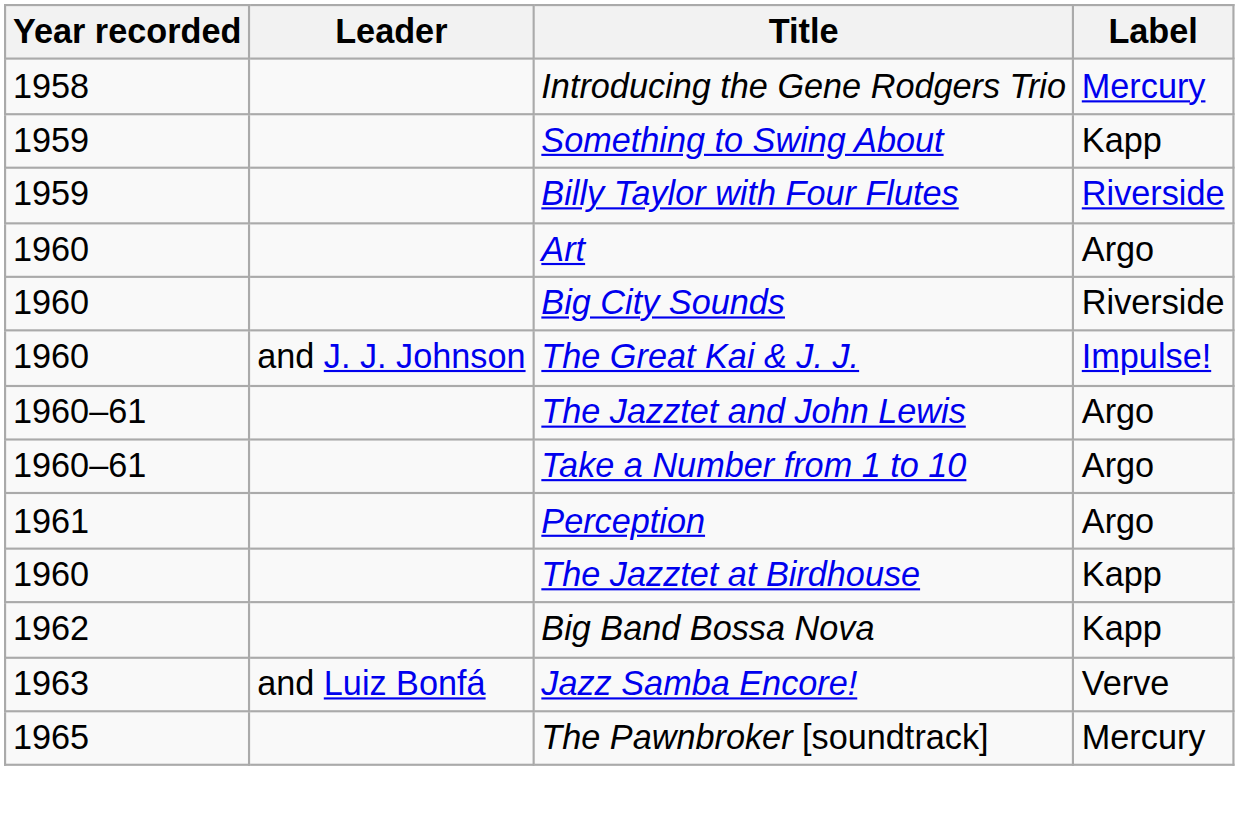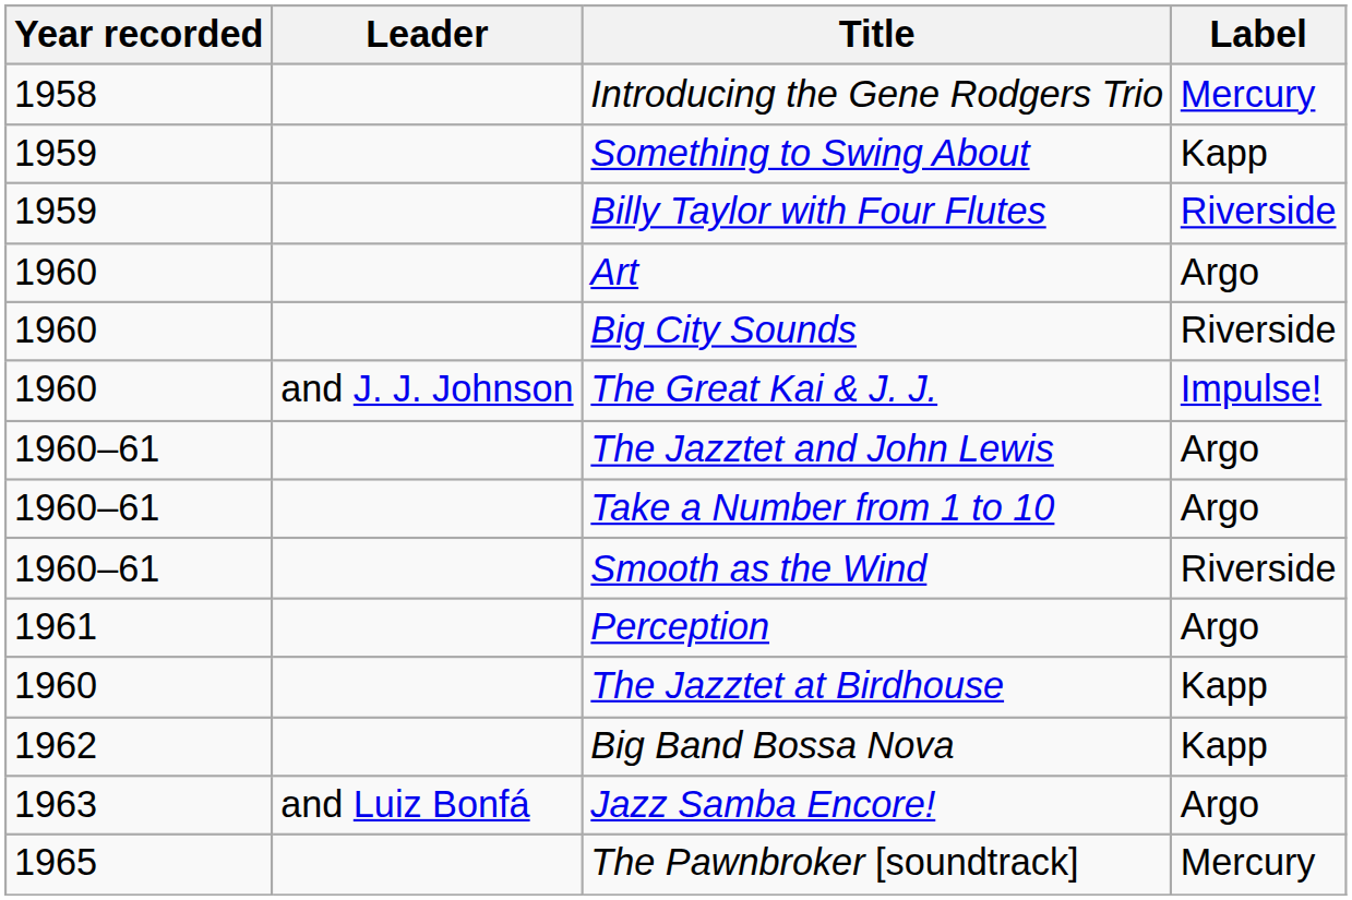+ row: 1960–61 | Smooth as the Wind | Riverside
Jazz Samba Encore! | Label: Verve -> Argo
